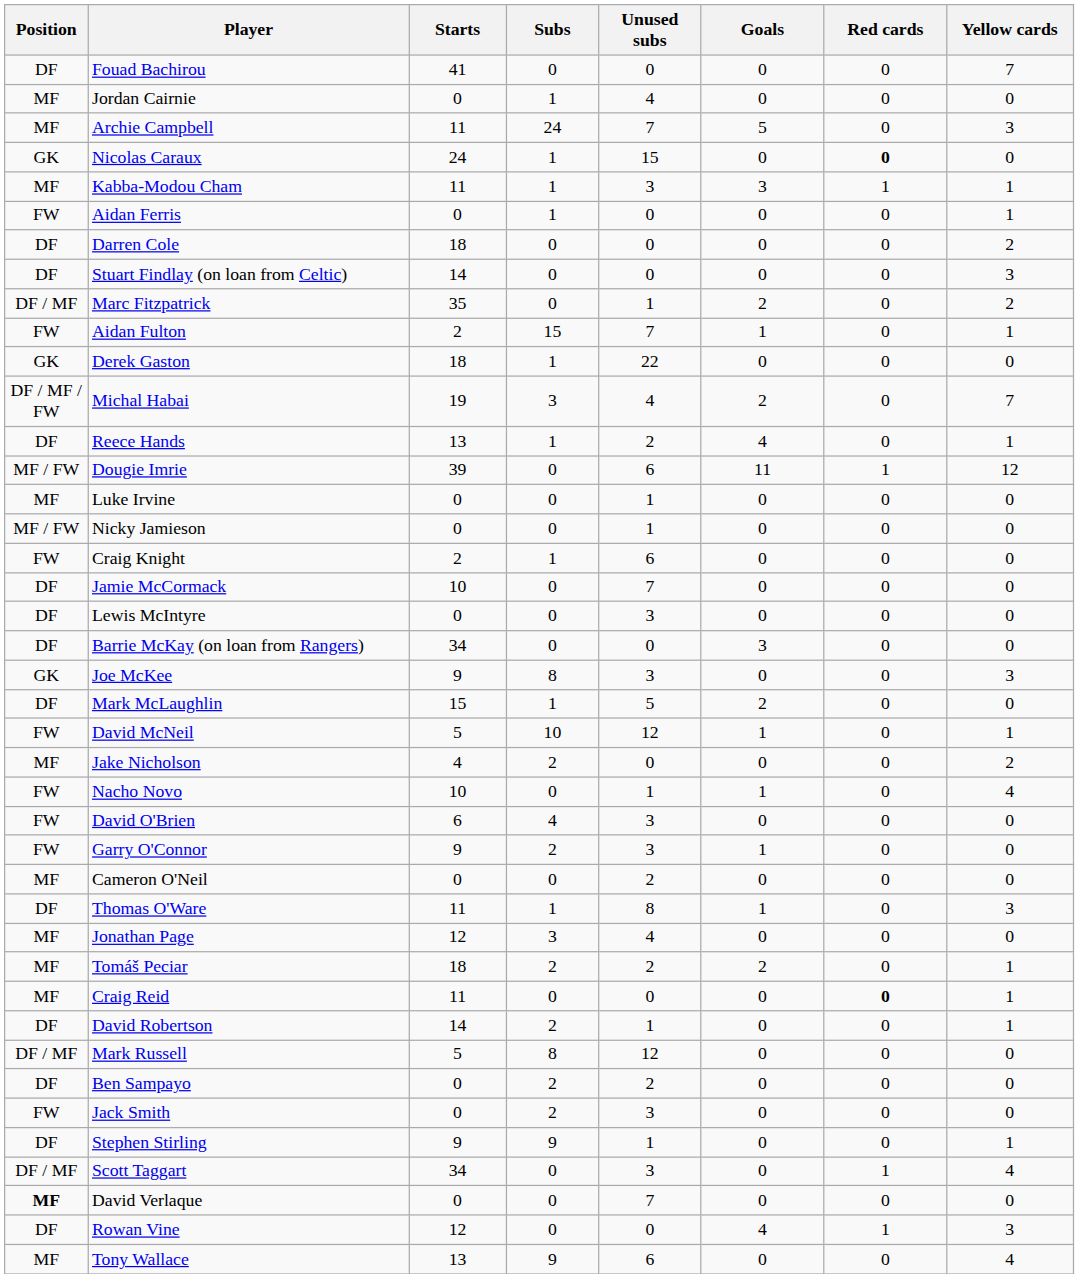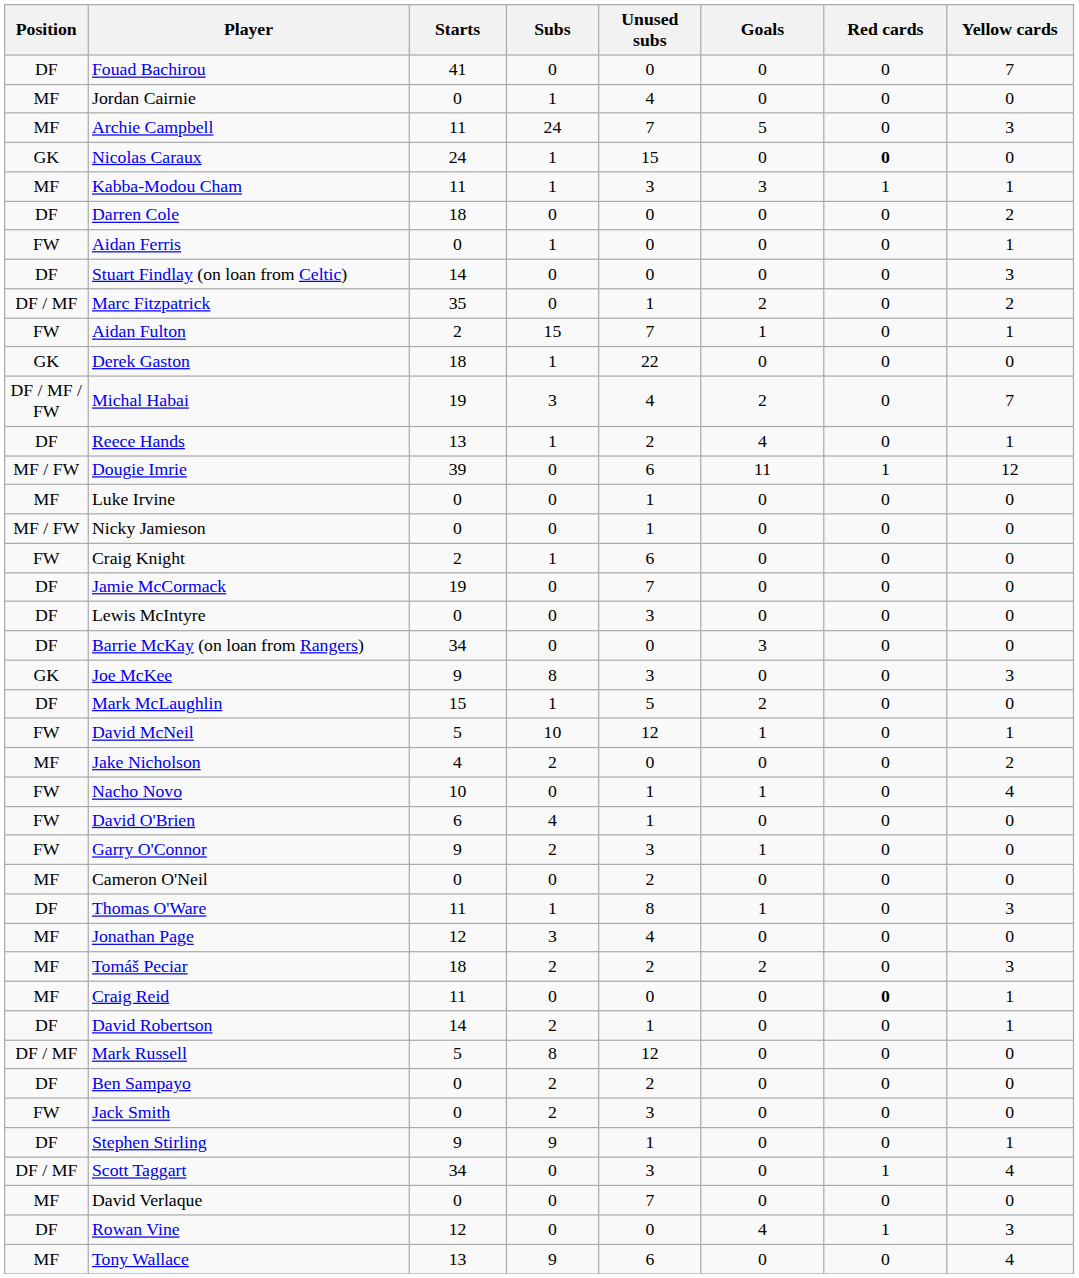rows swapped: Darren Cole <-> Aidan Ferris
Jamie McCormack | Starts: 10 -> 19
David O'Brien | Unused subs: 3 -> 1
Tomáš Peciar | Yellow cards: 1 -> 3
David Verlaque | Position: bold -> normal
